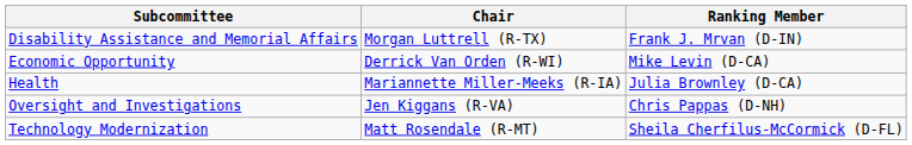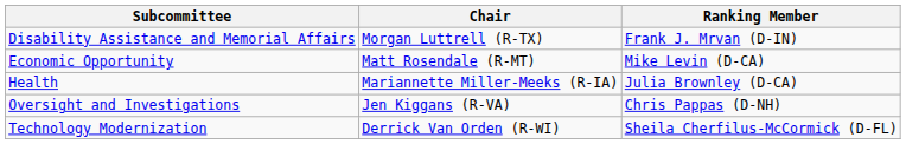Economic Opportunity | Chair: Derrick Van Orden (R-WI) -> Matt Rosendale (R-MT)
Technology Modernization | Chair: Matt Rosendale (R-MT) -> Derrick Van Orden (R-WI)
